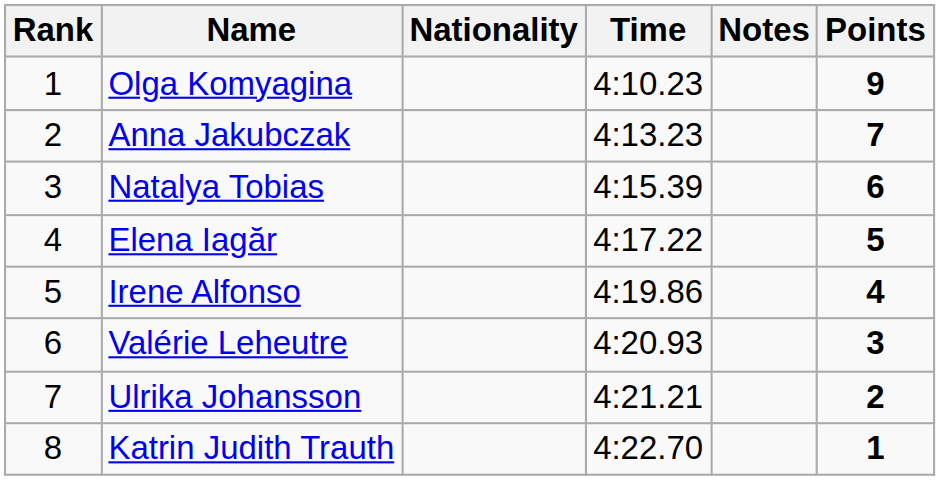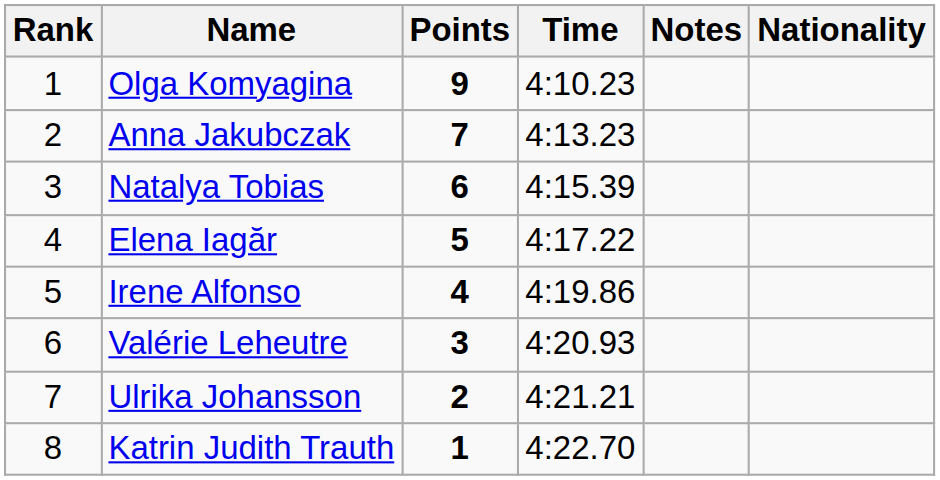columns swapped: Nationality <-> Points
